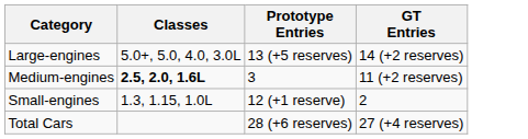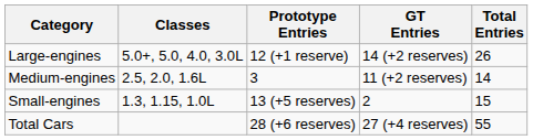+ column: Total Entries | 26 | 14 | 15 | 55
Large-engines | Prototype Entries: 13 (+5 reserves) -> 12 (+1 reserve)
Medium-engines | Classes: bold -> normal
Small-engines | Prototype Entries: 12 (+1 reserve) -> 13 (+5 reserves)
